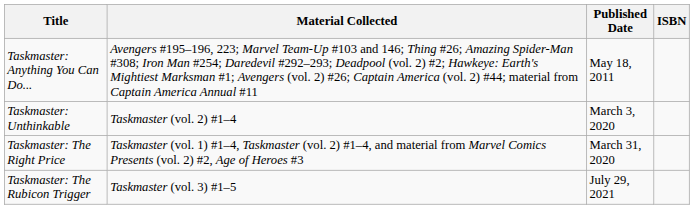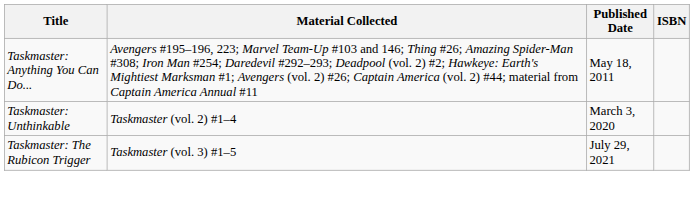- row: Taskmaster: The Right Price | Taskmaster (vol. 1) #1–4, Taskmaster (vol. 2) #1–4, and material from Marvel Comics Presents (vol. 2) #2, Age of Heroes #3 | March 31, 2020
